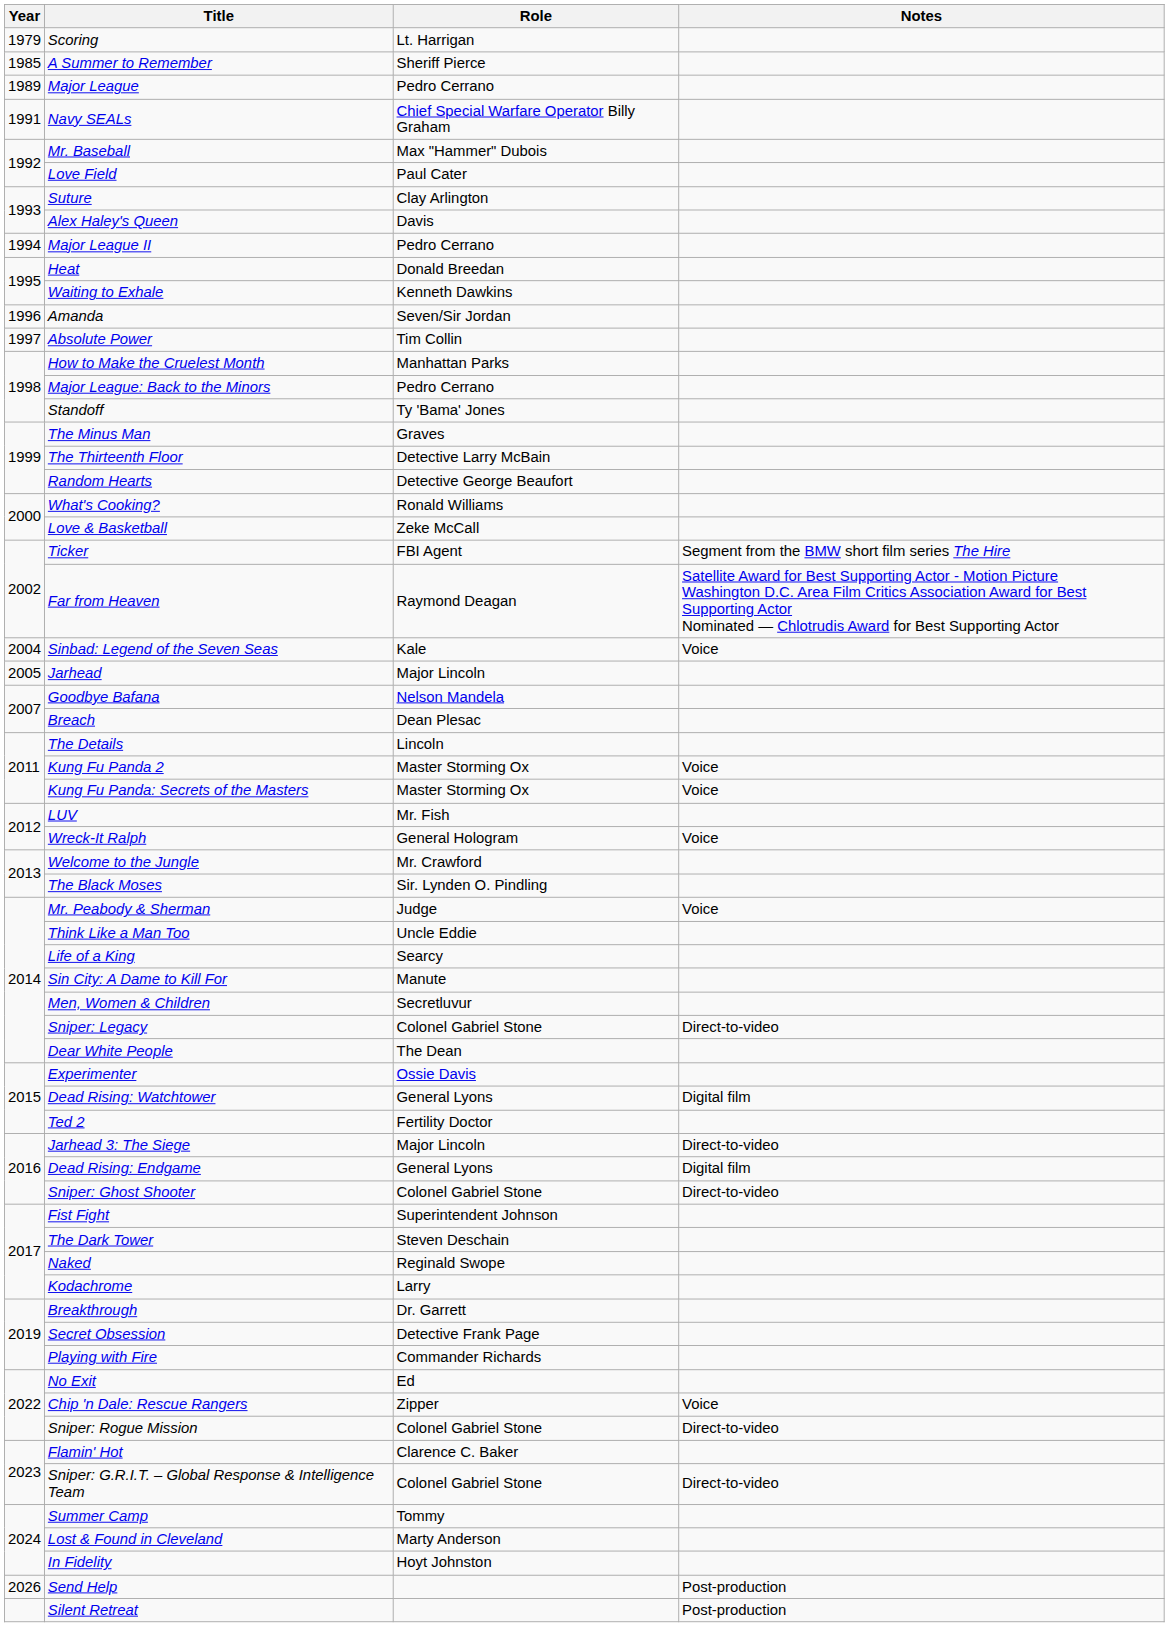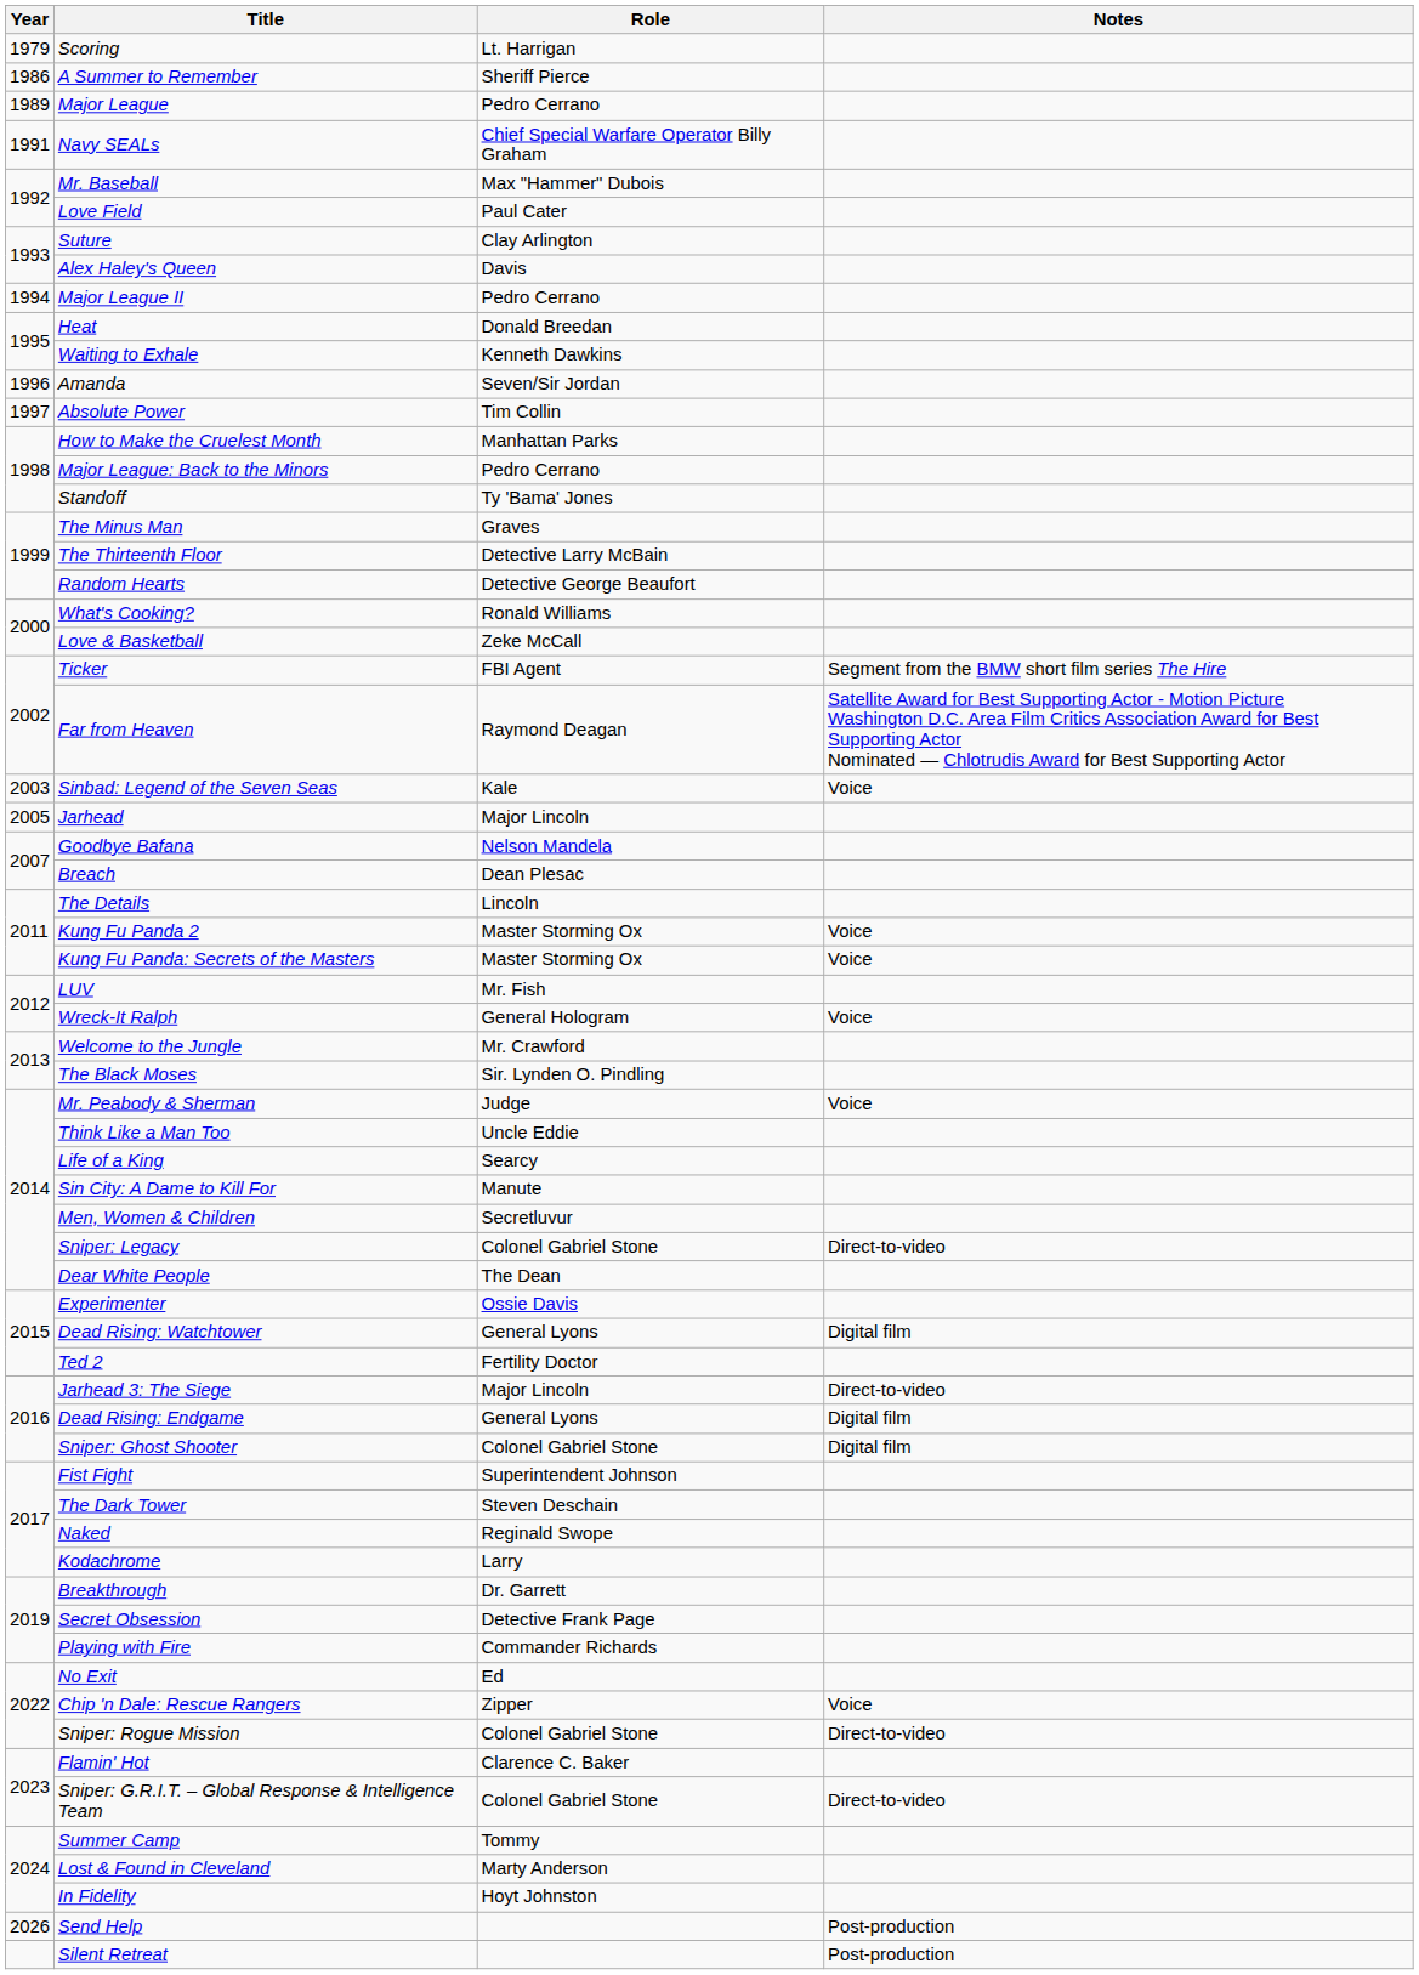A Summer to Remember | Year: 1985 -> 1986
Sinbad: Legend of the Seven Seas | Year: 2004 -> 2003
Sniper: Ghost Shooter | Notes: Direct-to-video -> Digital film
